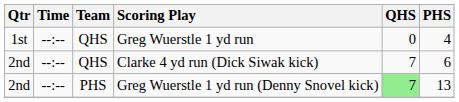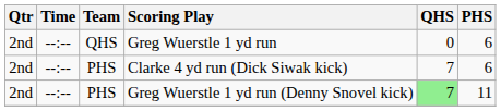Greg Wuerstle 1 yd run | Qtr: 1st -> 2nd
Greg Wuerstle 1 yd run | PHS: 4 -> 6
Clarke 4 yd run (Dick Siwak kick) | Team: QHS -> PHS
Greg Wuerstle 1 yd run (Denny Snovel kick) | PHS: 13 -> 11
